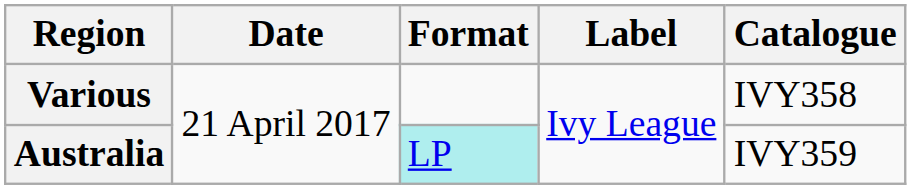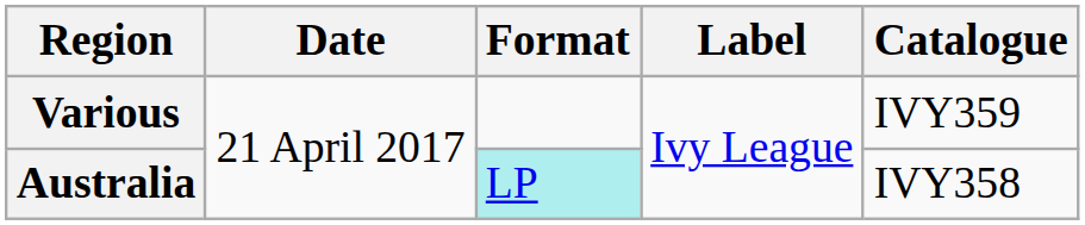Various | Catalogue: IVY358 -> IVY359
Australia | Catalogue: IVY359 -> IVY358
